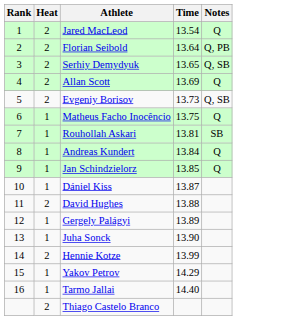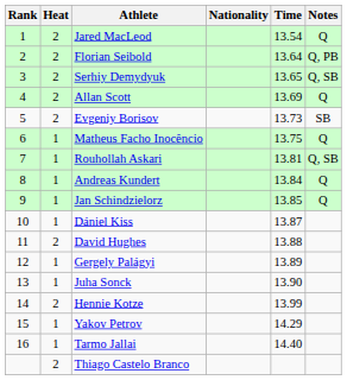+ column: Nationality
Evgeniy Borisov | Notes: Q, SB -> SB
Rouhollah Askari | Notes: SB -> Q, SB
